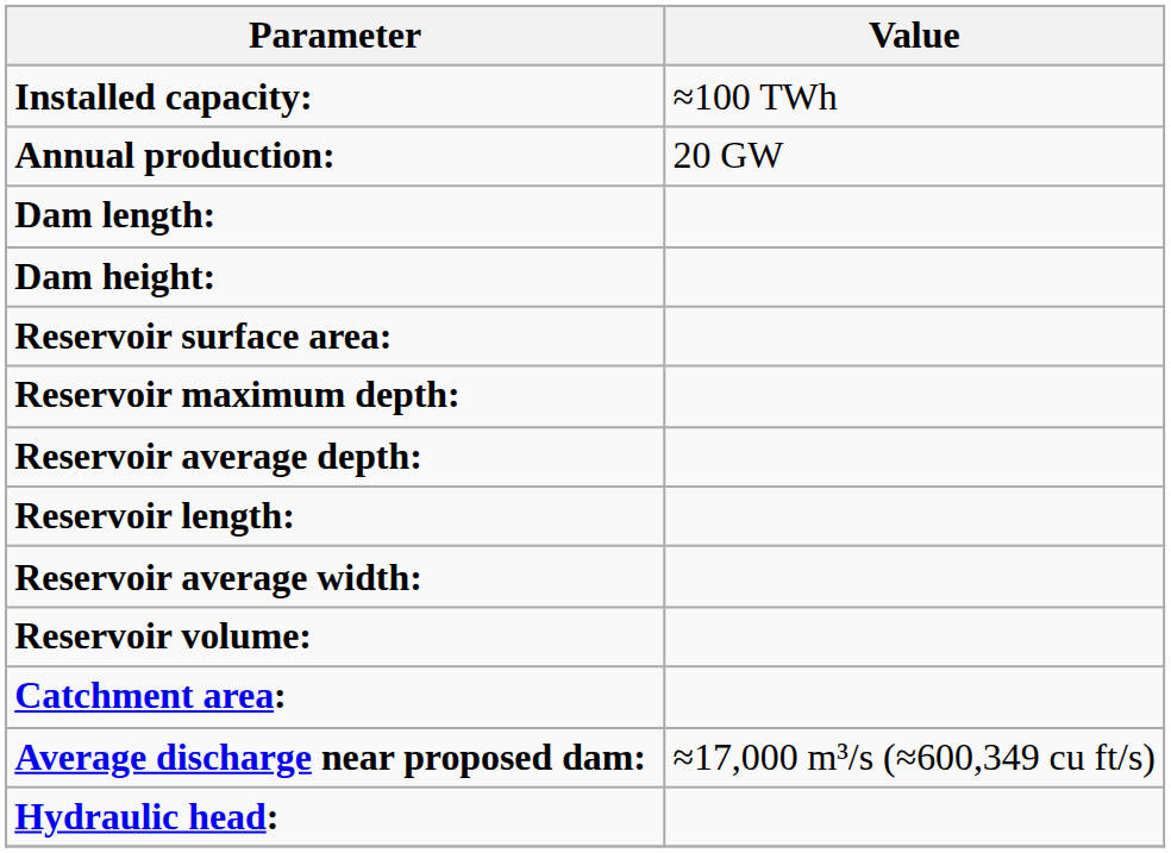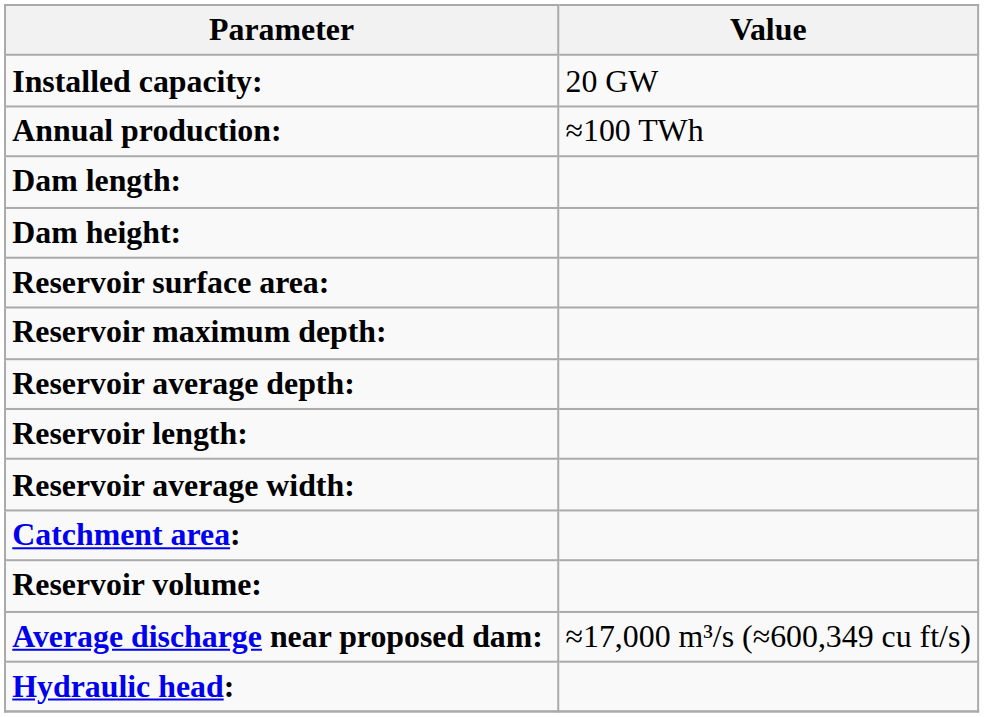Installed capacity: | Value: ≈100 TWh -> 20 GW
Annual production: | Value: 20 GW -> ≈100 TWh
rows swapped: Reservoir volume: <-> Catchment area:
